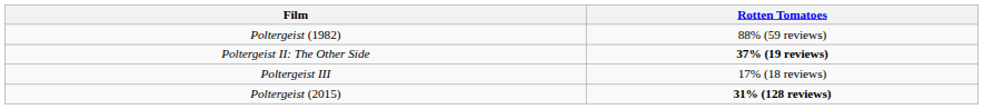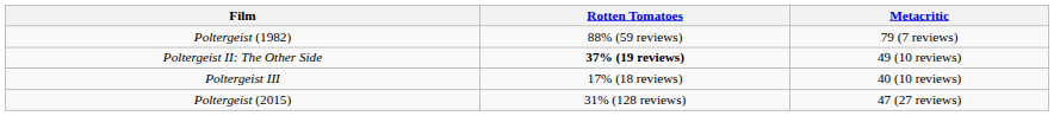+ column: Metacritic | 79 (7 reviews) | 49 (10 reviews) | 40 (10 reviews) | 47 (27 reviews)
Poltergeist (2015) | Rotten Tomatoes: bold -> normal
